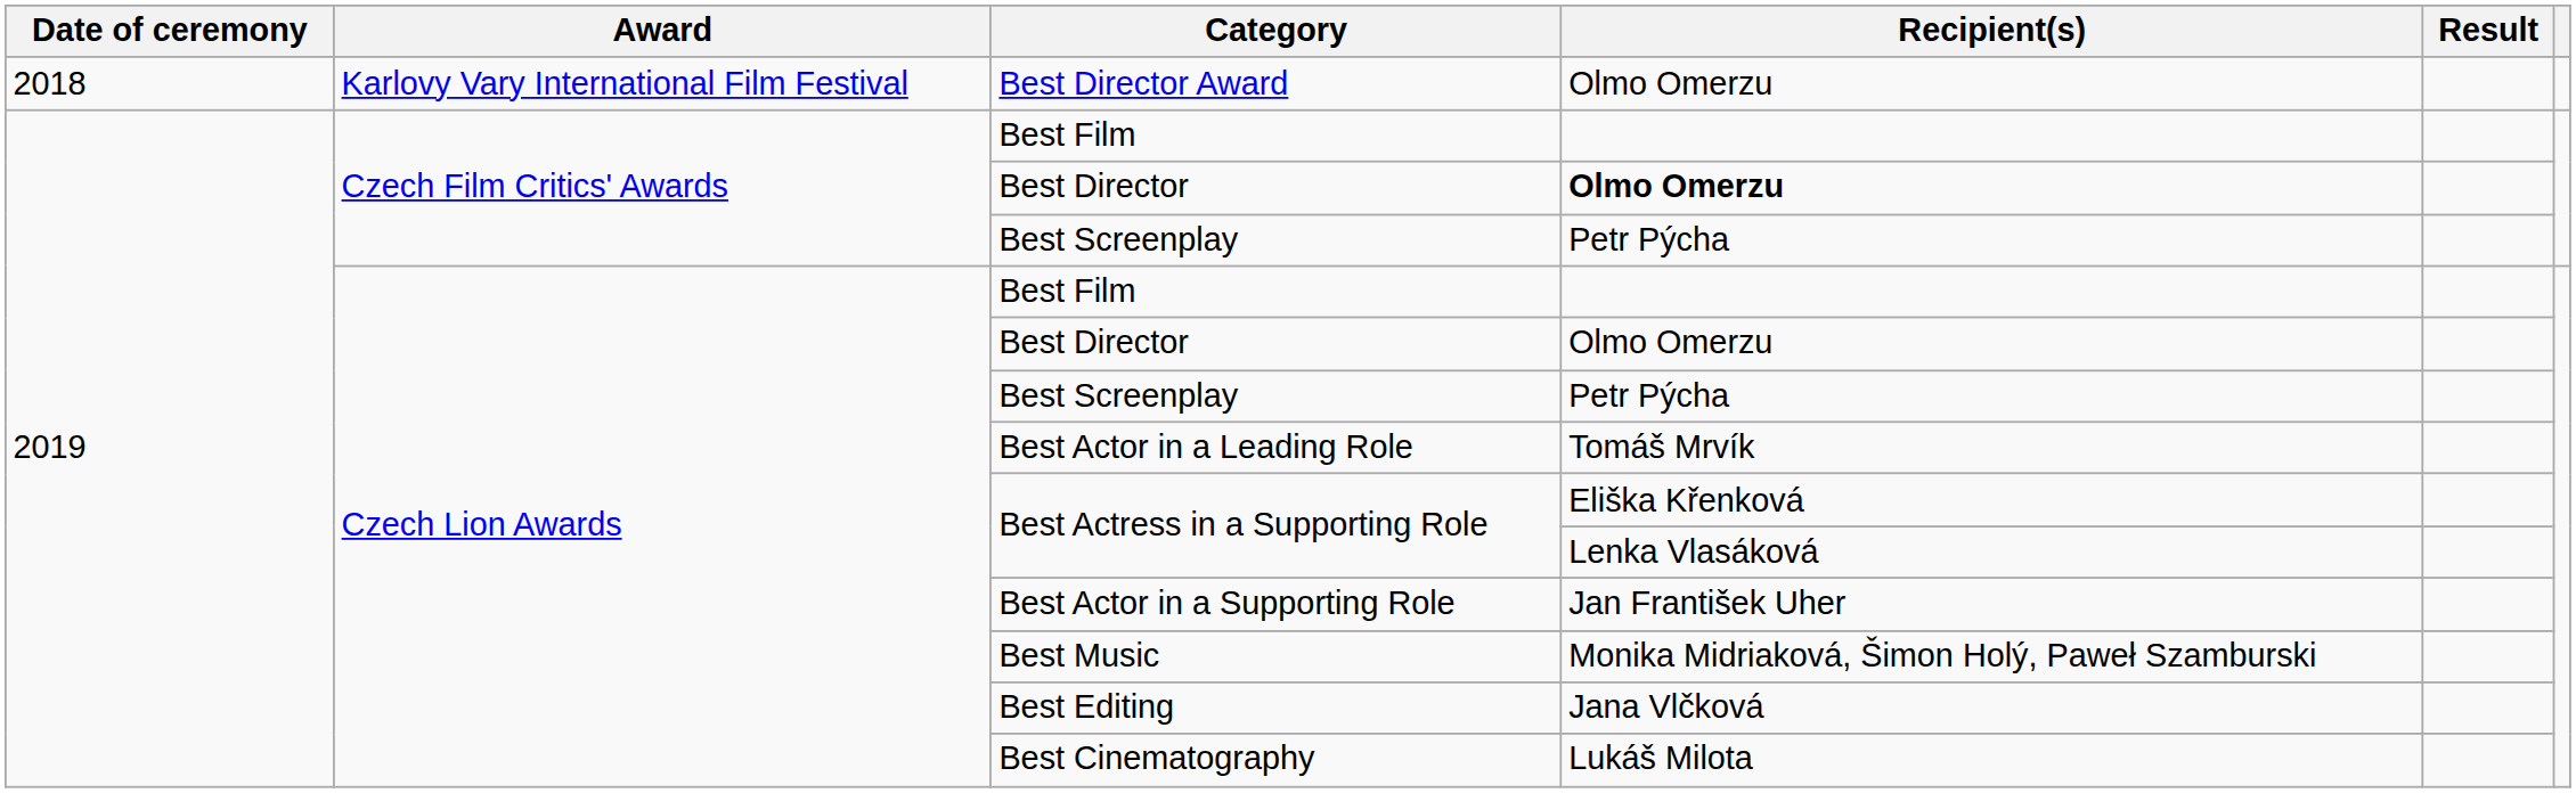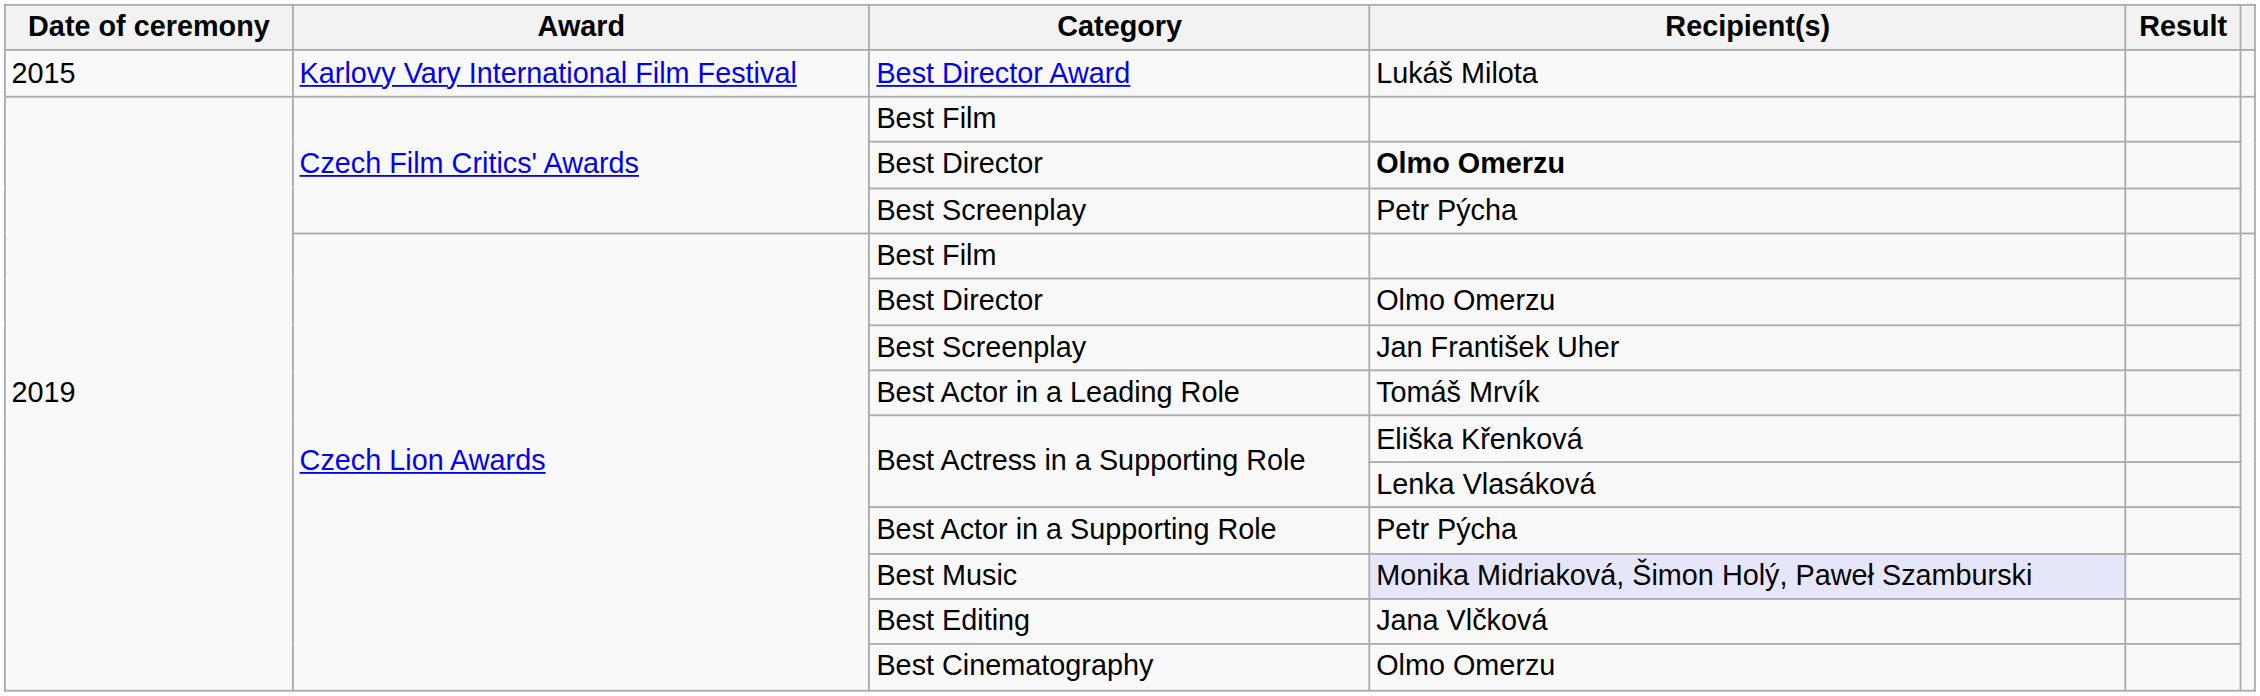Best Director Award | Date of ceremony: 2018 -> 2015
Best Director Award | Recipient(s): Olmo Omerzu -> Lukáš Milota
Czech Lion Awards / Best Screenplay | Recipient(s): Petr Pýcha -> Jan František Uher
Best Actor in a Supporting Role | Recipient(s): Jan František Uher -> Petr Pýcha
Best Music | Recipient(s): no background -> lavender background
Best Cinematography | Recipient(s): Lukáš Milota -> Olmo Omerzu
